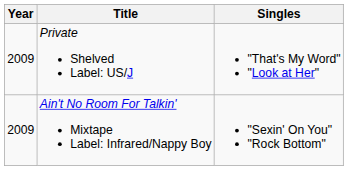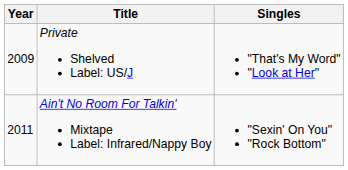Ain't No Room For Talkin' Mixtape Label: Infrared/Nappy Boy | Year: 2009 -> 2011
